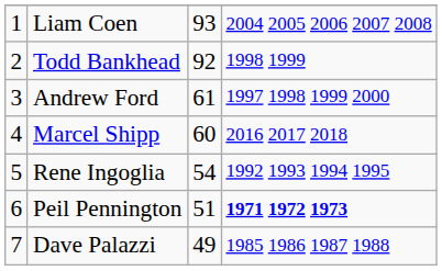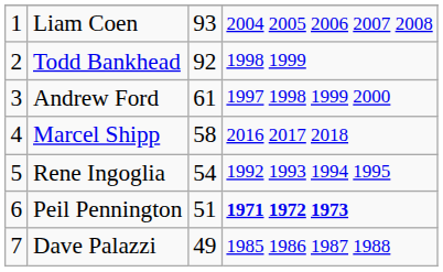Marcel Shipp | column 3: 60 -> 58
